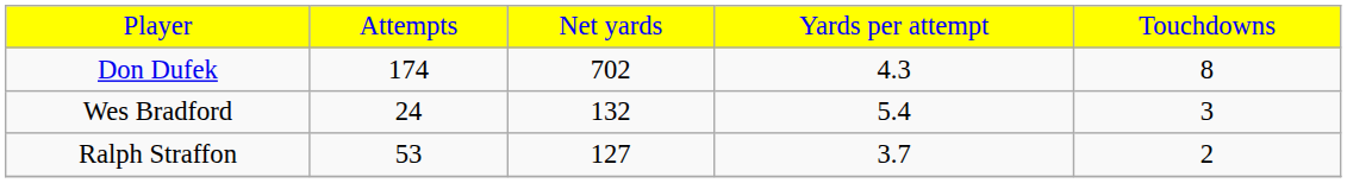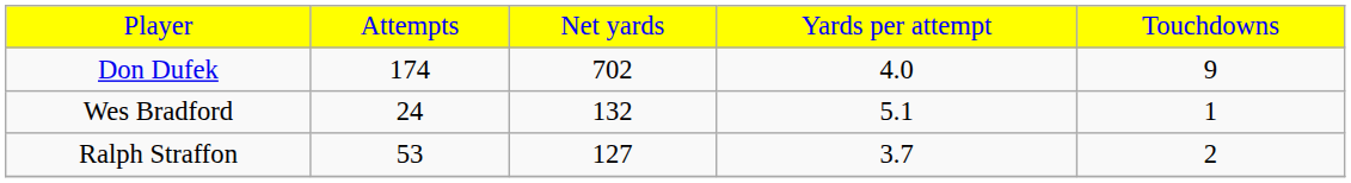Don Dufek | column 4: 4.3 -> 4.0
Don Dufek | column 5: 8 -> 9
Wes Bradford | column 4: 5.4 -> 5.1
Wes Bradford | column 5: 3 -> 1
